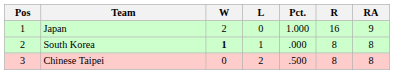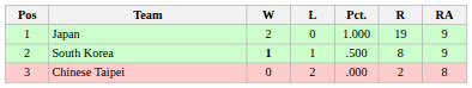Japan | R: 16 -> 19
South Korea | Pct.: .000 -> .500
South Korea | RA: 8 -> 9
Chinese Taipei | Pct.: .500 -> .000
Chinese Taipei | R: 8 -> 2
